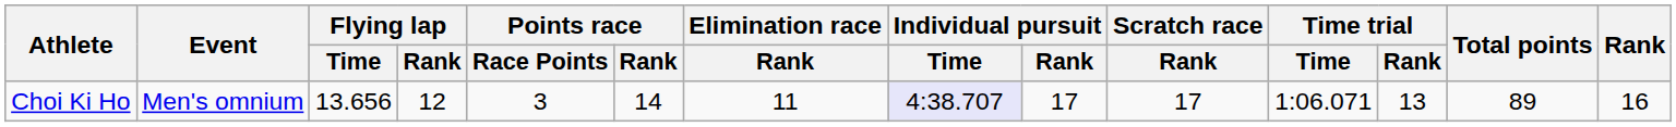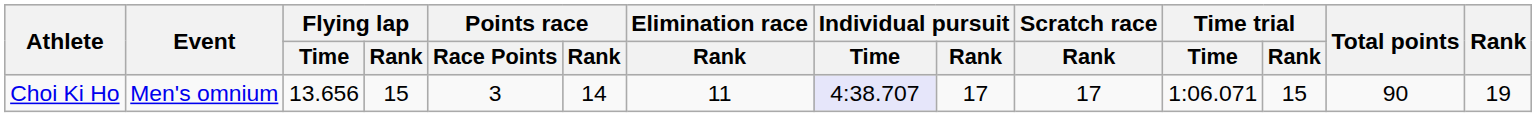Choi Ki Ho | Flying lap / Rank: 12 -> 15
Choi Ki Ho | Time trial / Rank: 13 -> 15
Choi Ki Ho | Total points: 89 -> 90
Choi Ki Ho | Rank: 16 -> 19
